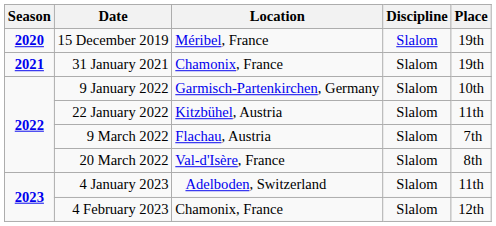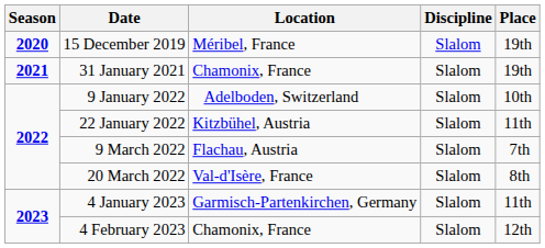9 January 2022 | Location: Garmisch-Partenkirchen, Germany -> Adelboden, Switzerland
4 January 2023 | Location: Adelboden, Switzerland -> Garmisch-Partenkirchen, Germany
